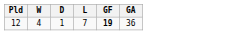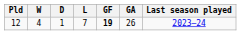+ column: Last season played | 2023–24
12 | GA: 36 -> 26
